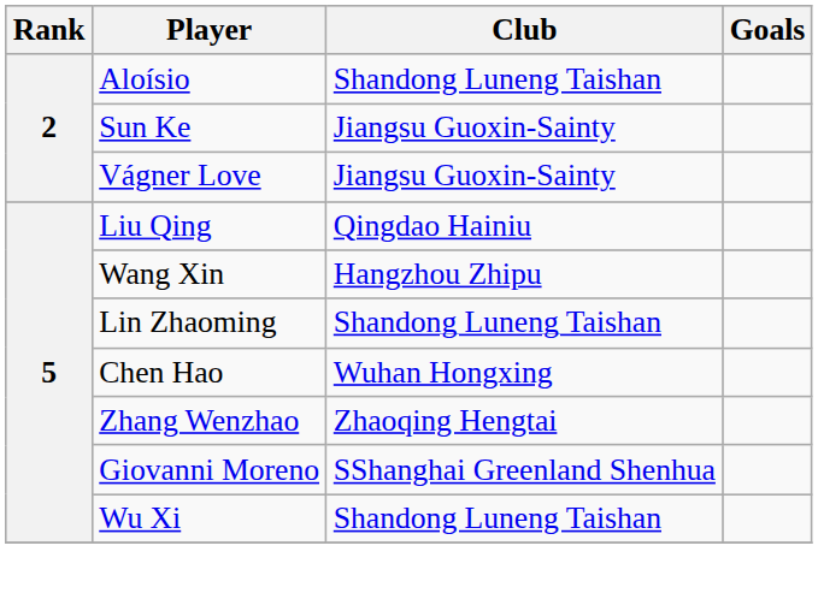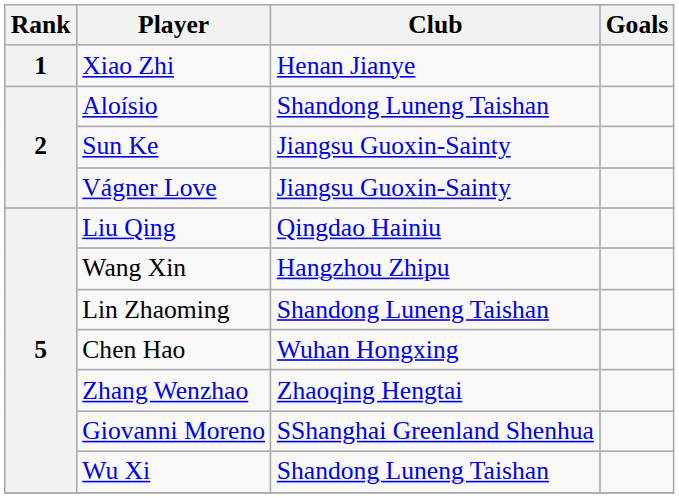+ row: 1 | Xiao Zhi | Henan Jianye
